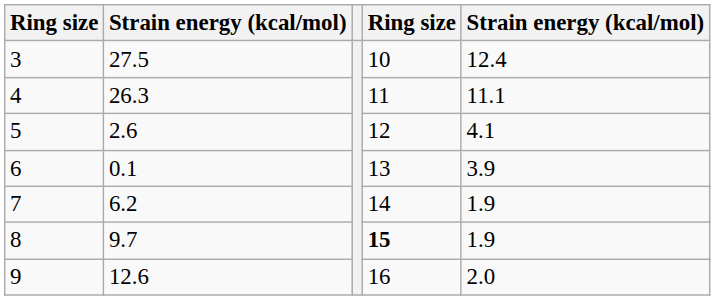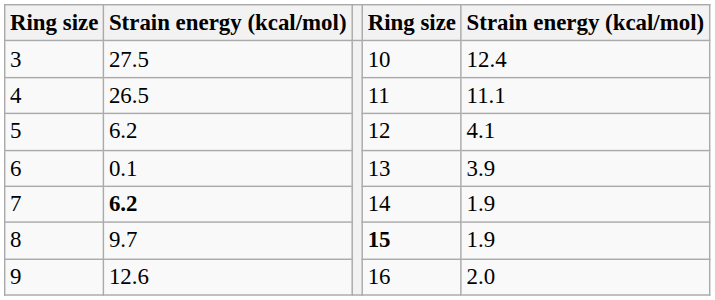4 | column 2: 26.3 -> 26.5
5 | column 2: 2.6 -> 6.2
7 | column 2: normal -> bold
